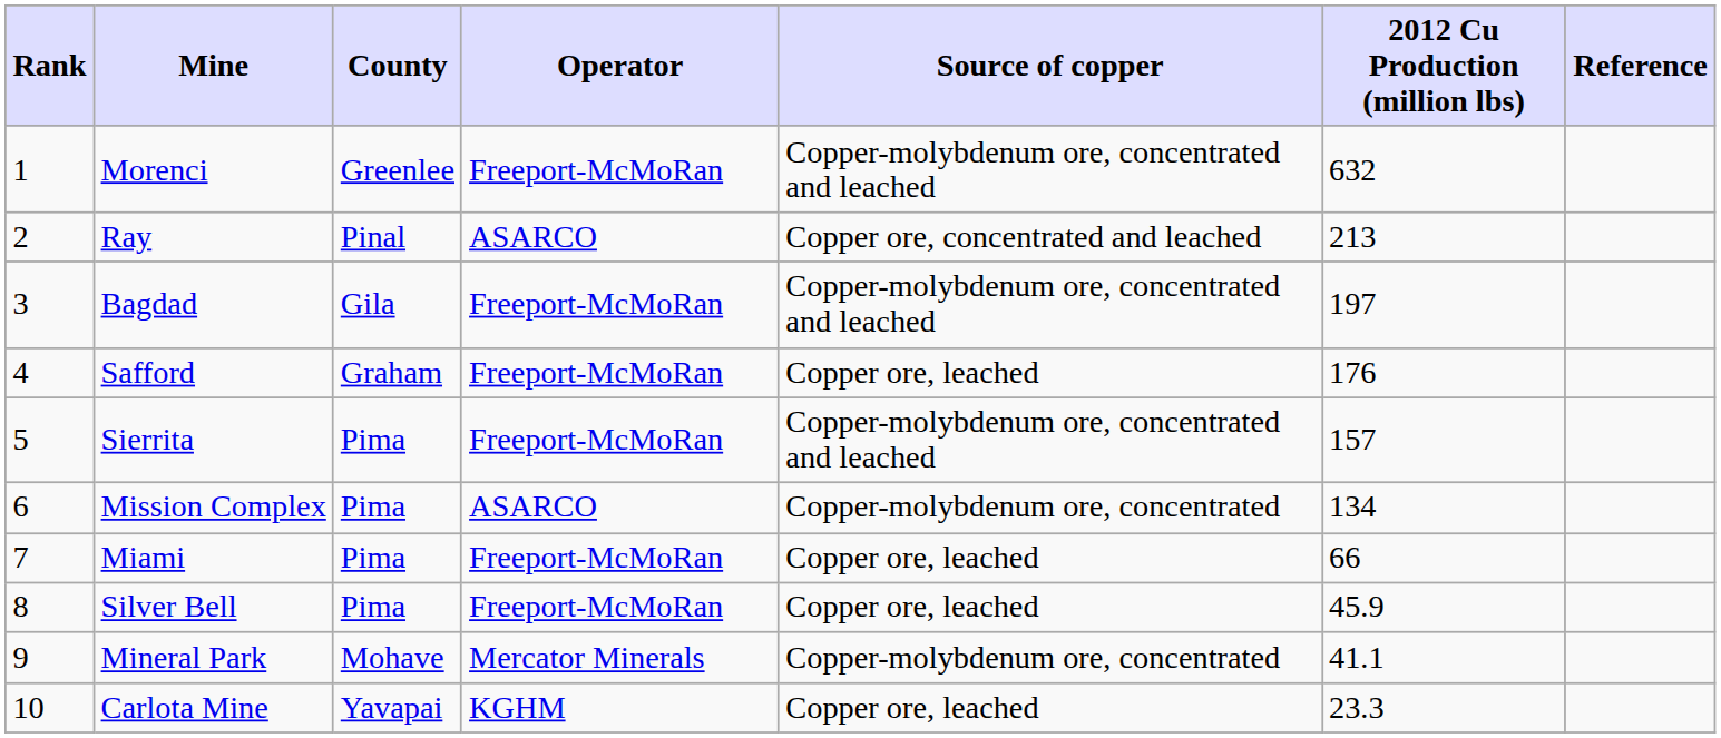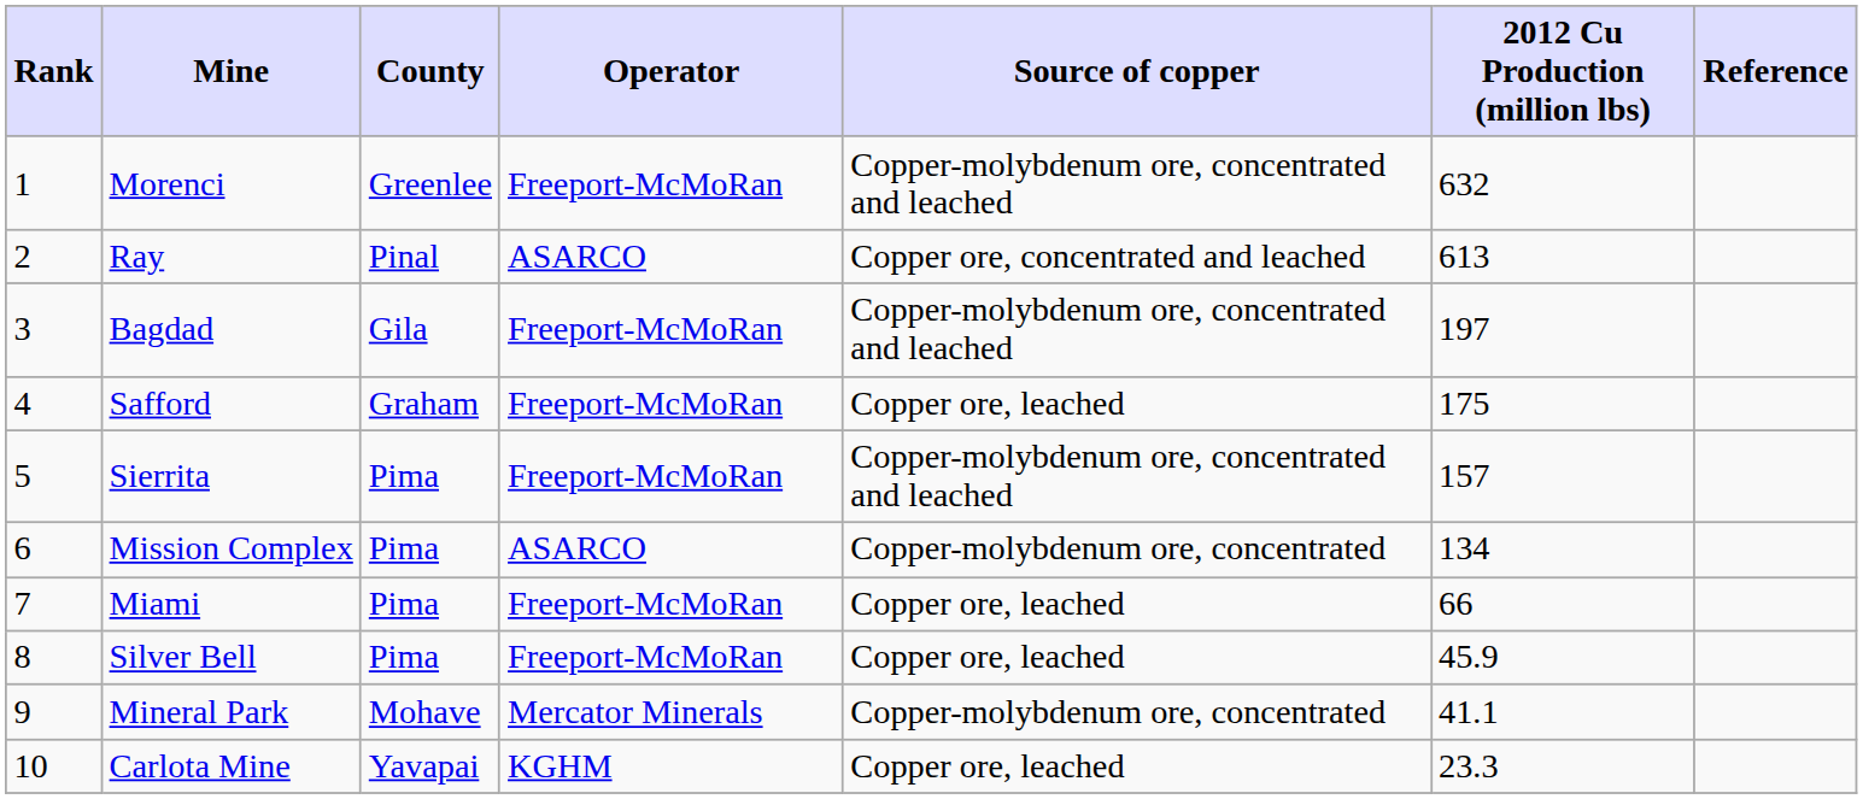Ray | 2012 Cu Production (million lbs): 213 -> 613
Safford | 2012 Cu Production (million lbs): 176 -> 175
